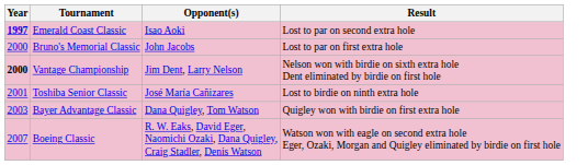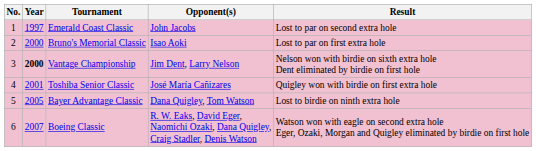+ column: No. | 1 | 2 | 3 | 4 | 5 | 6
Emerald Coast Classic | Year: bold -> normal
Emerald Coast Classic | Opponent(s): Isao Aoki -> John Jacobs
Bruno's Memorial Classic | Opponent(s): John Jacobs -> Isao Aoki
Toshiba Senior Classic | Result: Lost to birdie on ninth extra hole -> Quigley won with birdie on first extra hole
Bayer Advantage Classic | Year: 2003 -> 2005
Bayer Advantage Classic | Result: Quigley won with birdie on first extra hole -> Lost to birdie on ninth extra hole
